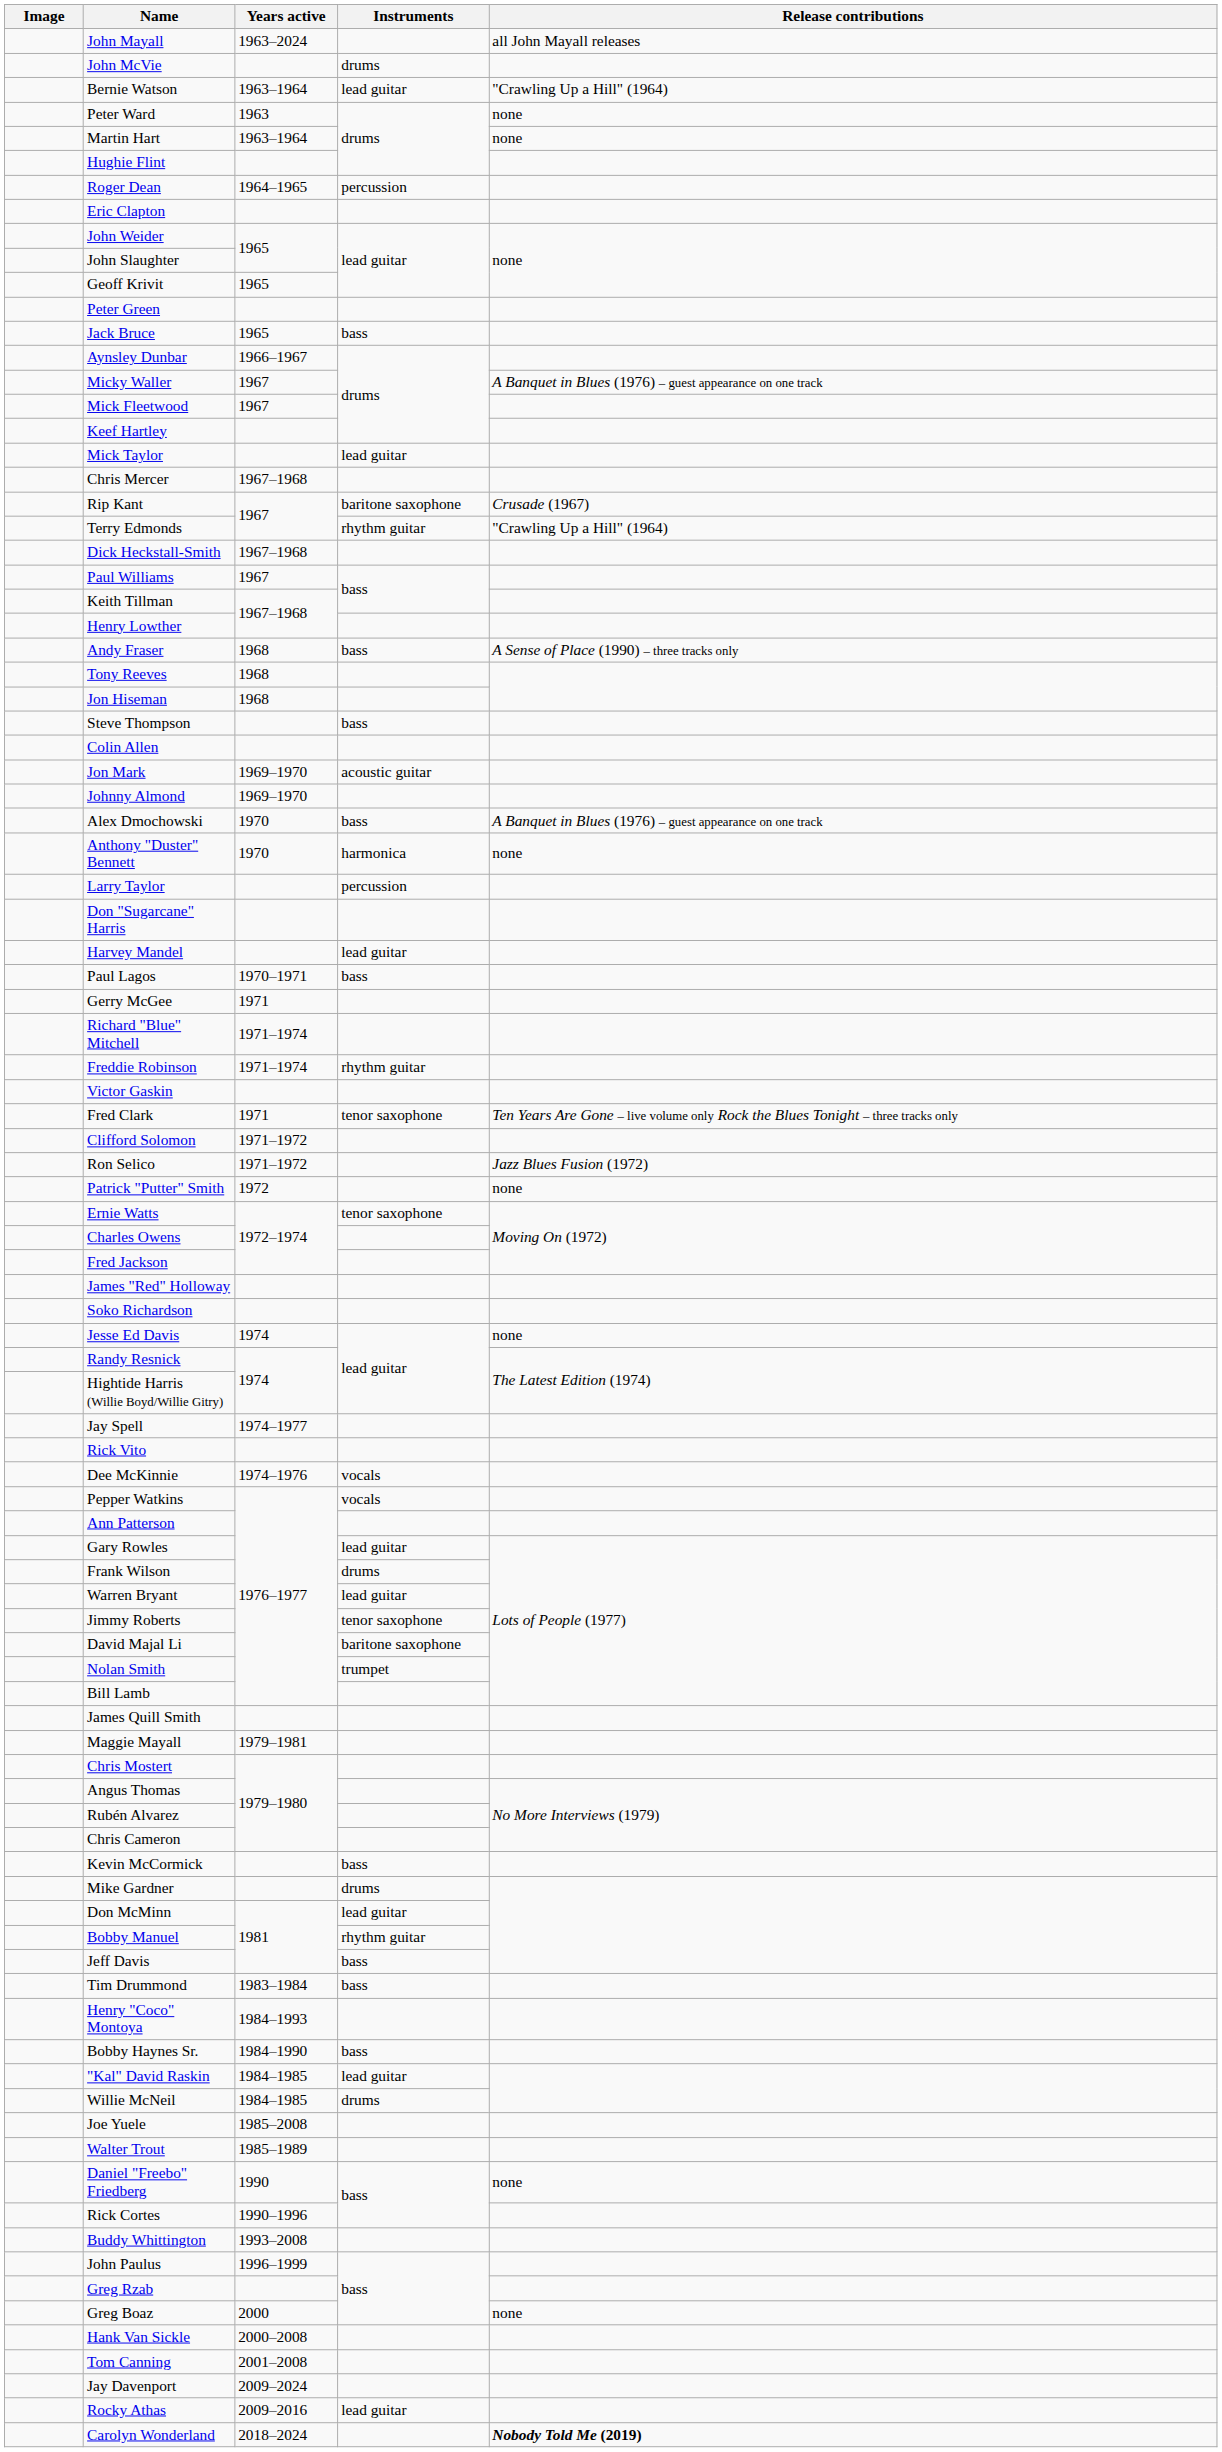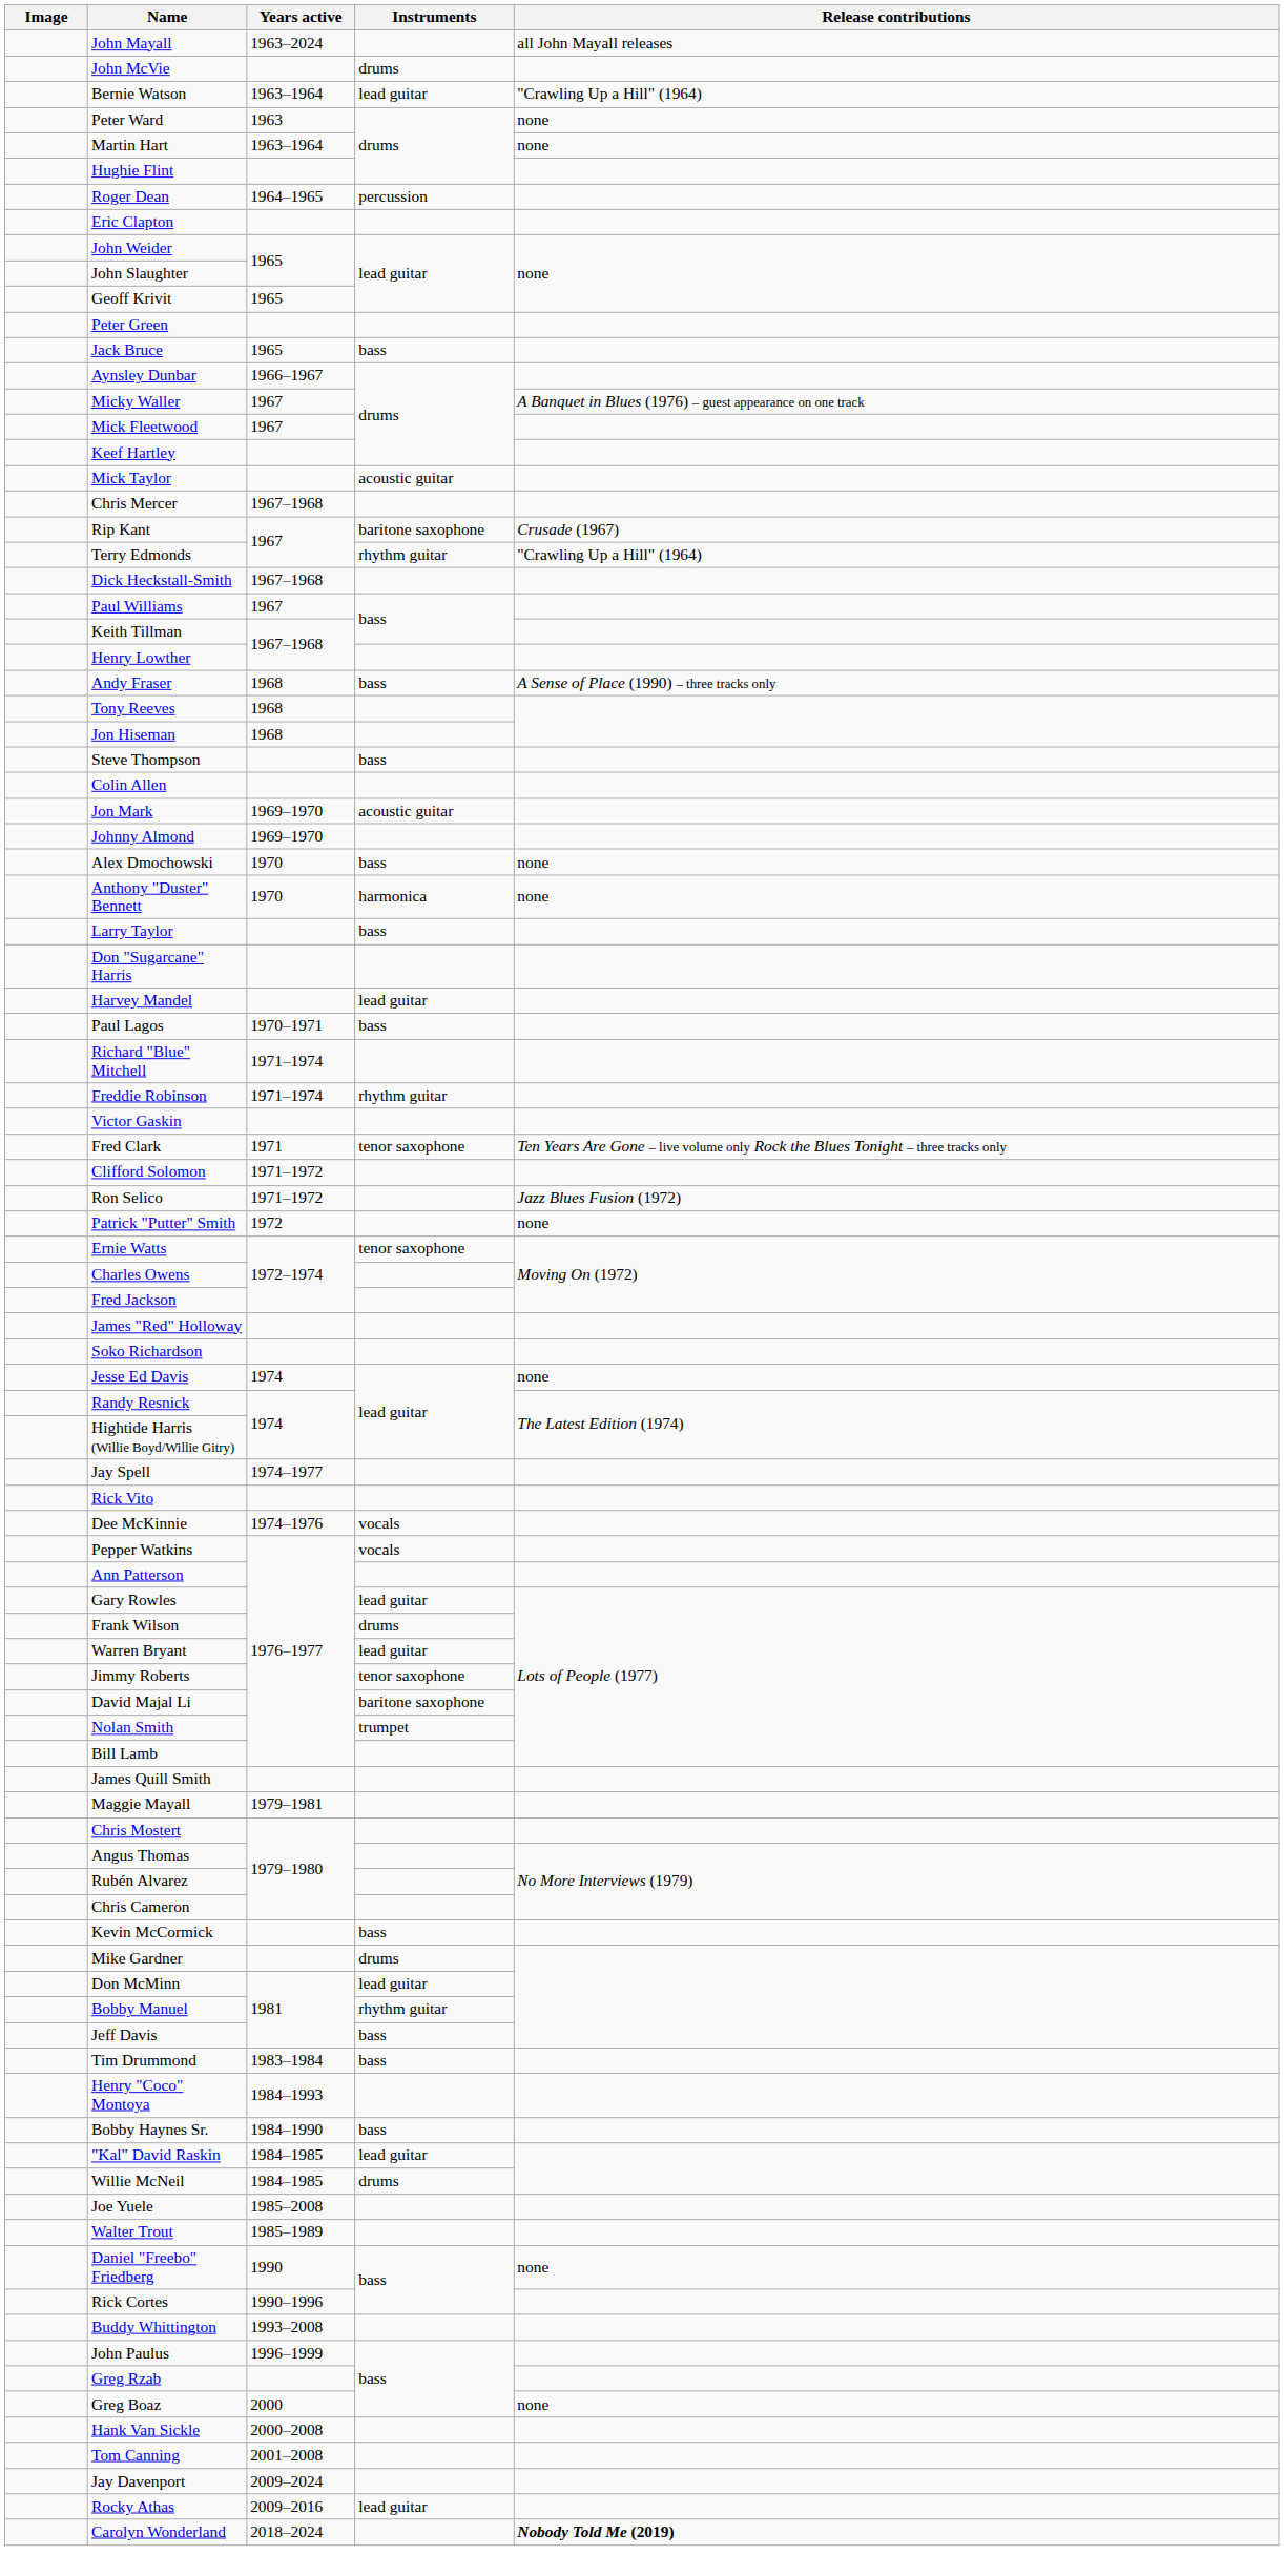Mick Taylor | Instruments: lead guitar -> acoustic guitar
Alex Dmochowski | Release contributions: A Banquet in Blues (1976) – guest appearance on one track -> none
Larry Taylor | Instruments: percussion -> bass
- row: Gerry McGee | 1971
